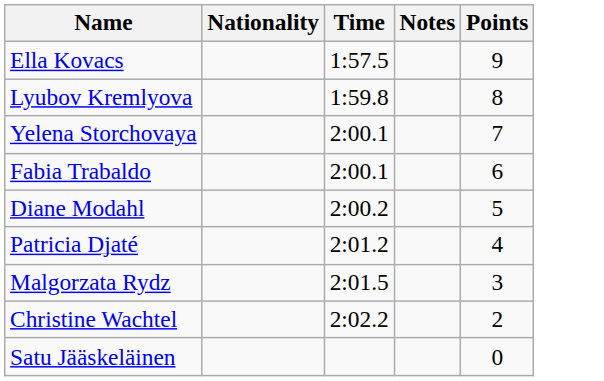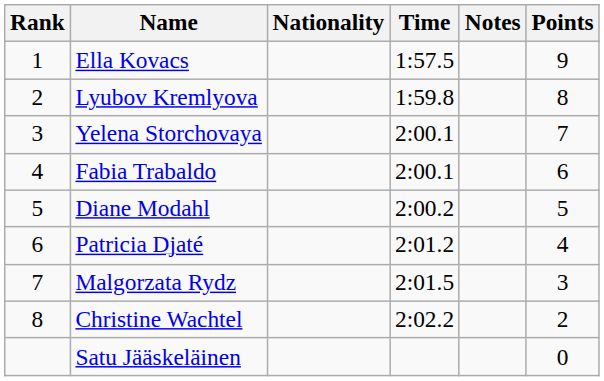+ column: Rank | 1 | 2 | 3 | 4 | 5 | 6 | 7 | 8
